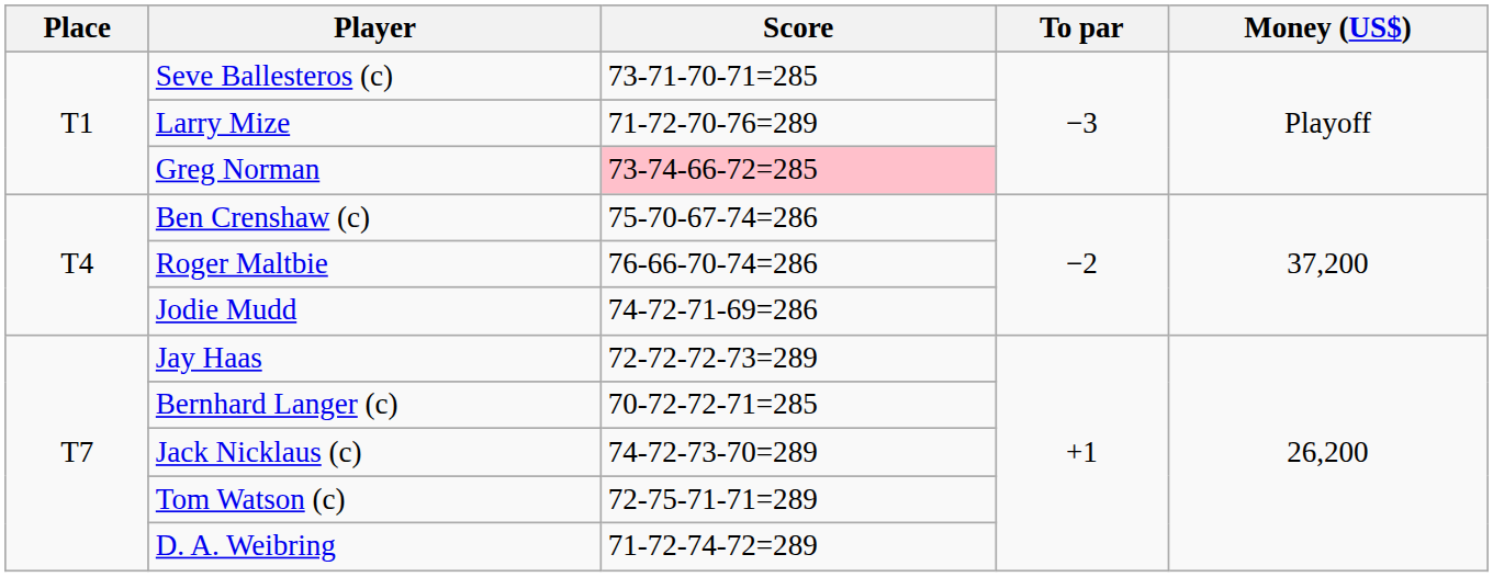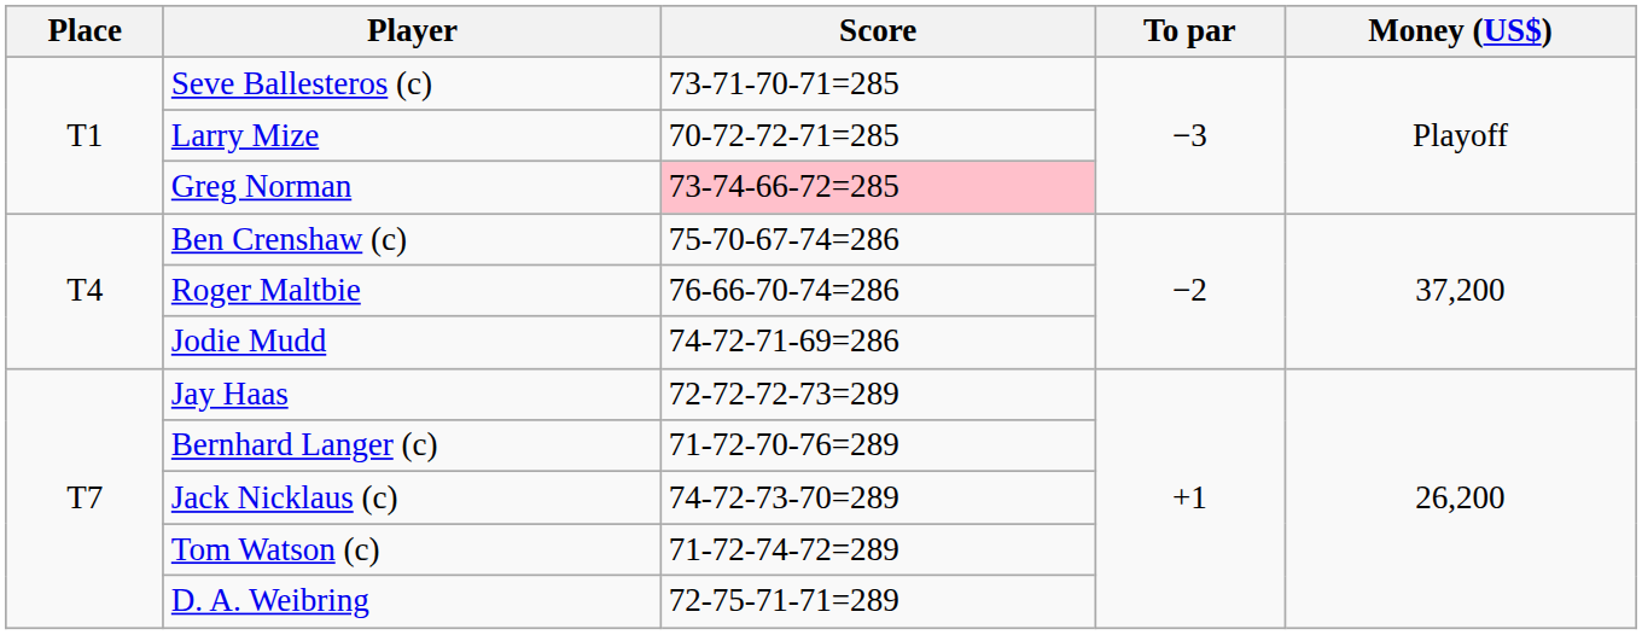Larry Mize | Score: 71-72-70-76=289 -> 70-72-72-71=285
Bernhard Langer (c) | Score: 70-72-72-71=285 -> 71-72-70-76=289
Tom Watson (c) | Score: 72-75-71-71=289 -> 71-72-74-72=289
D. A. Weibring | Score: 71-72-74-72=289 -> 72-75-71-71=289
